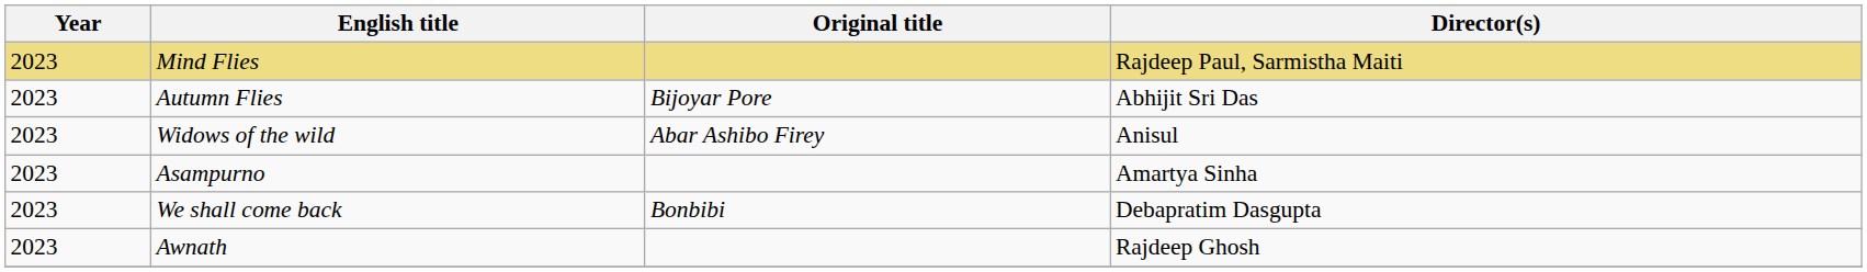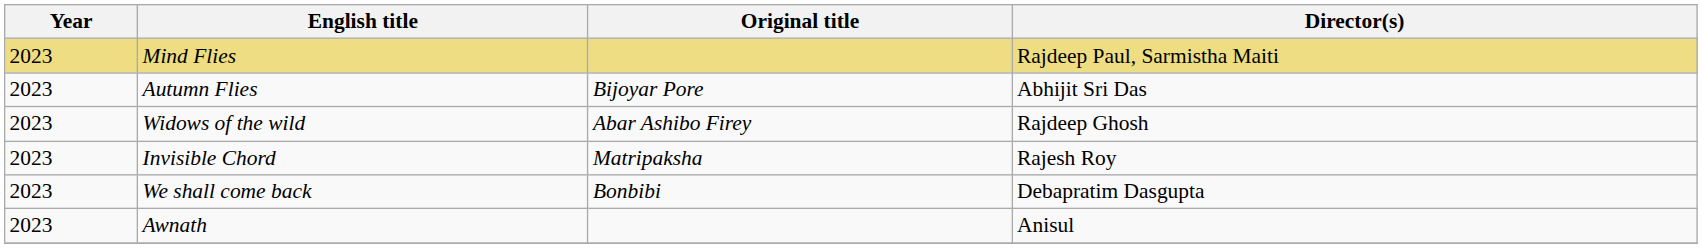Widows of the wild | Director(s): Anisul -> Rajdeep Ghosh
- row: 2023 | Asampurno | Amartya Sinha
+ row: 2023 | Invisible Chord | Matripaksha | Rajesh Roy
Awnath | Director(s): Rajdeep Ghosh -> Anisul
